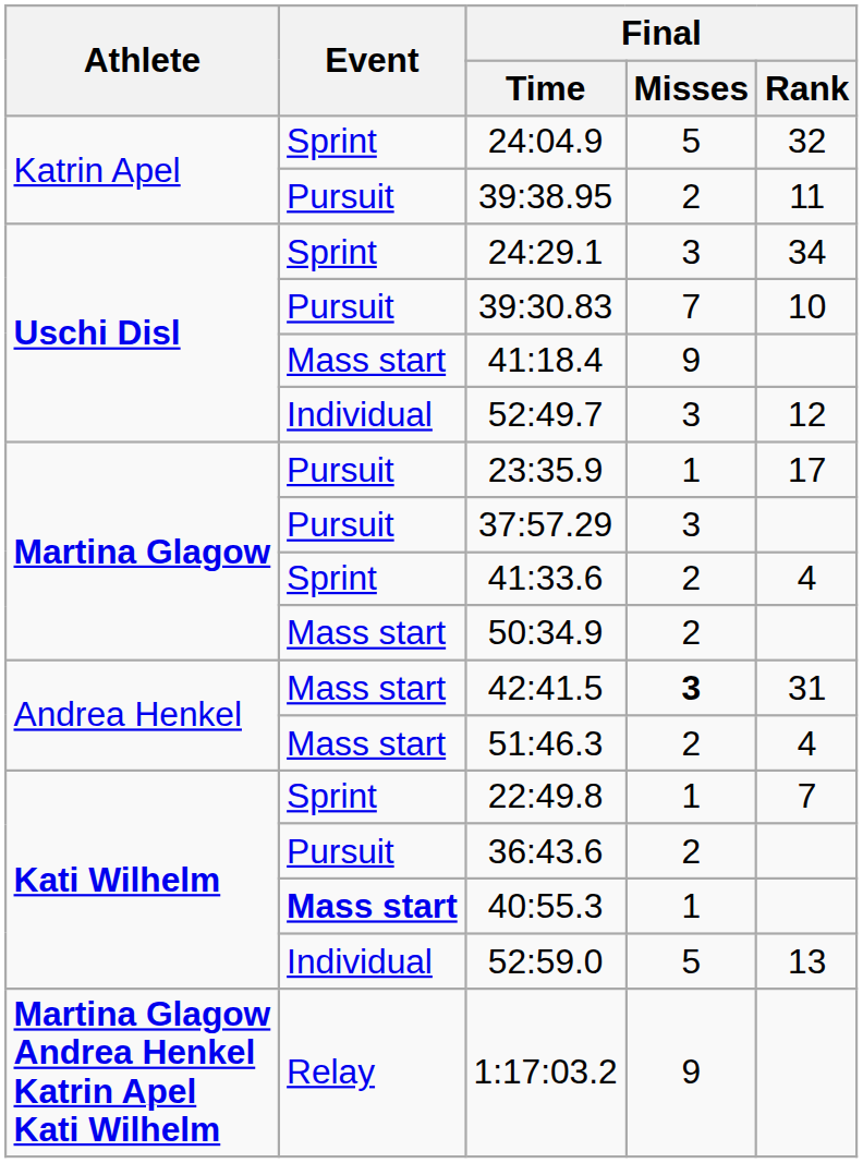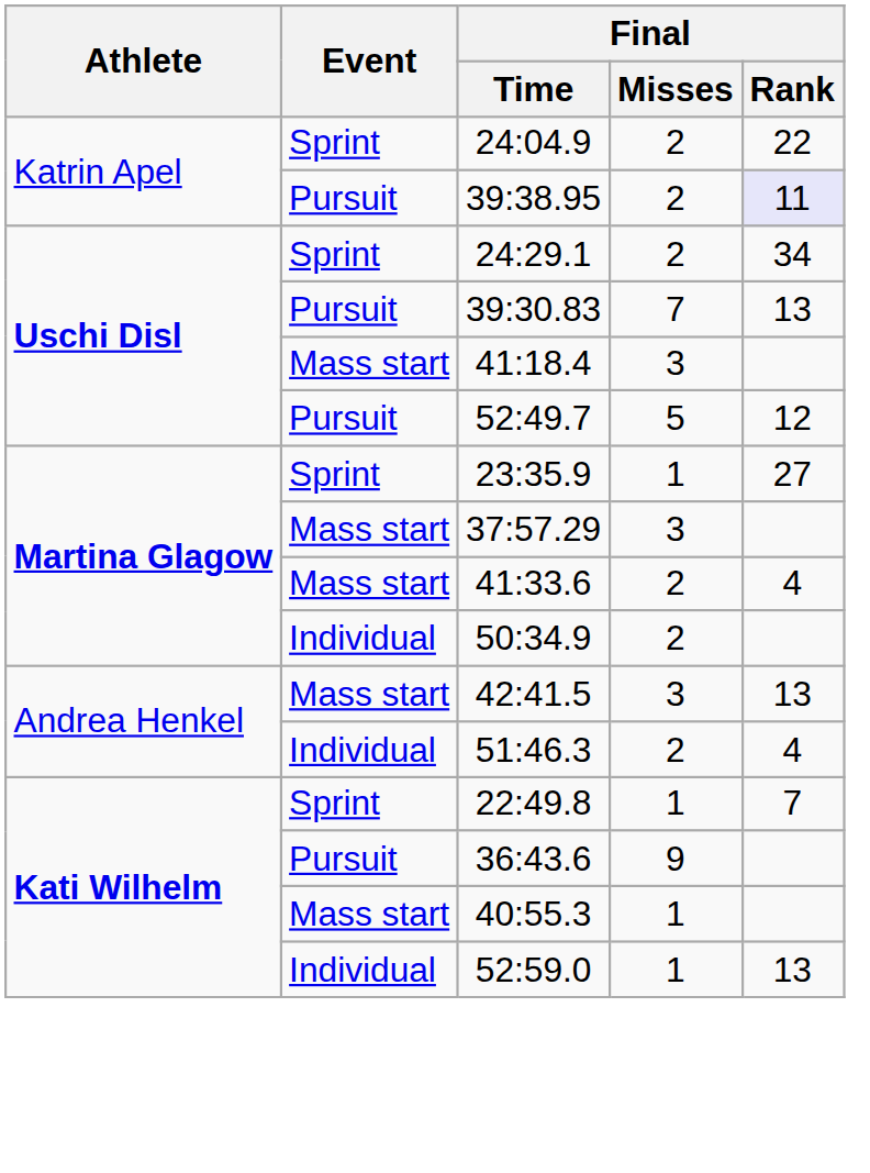24:04.9 | Final / Misses: 5 -> 2
24:04.9 | Final / Rank: 32 -> 22
39:38.95 | Final / Rank: no background -> lavender background
24:29.1 | Final / Misses: 3 -> 2
39:30.83 | Final / Rank: 10 -> 13
41:18.4 | Final / Misses: 9 -> 3
52:49.7 | Event: Individual -> Pursuit
52:49.7 | Final / Misses: 3 -> 5
23:35.9 | Event: Pursuit -> Sprint
23:35.9 | Final / Rank: 17 -> 27
37:57.29 | Event: Pursuit -> Mass start
41:33.6 | Event: Sprint -> Mass start
50:34.9 | Event: Mass start -> Individual
42:41.5 | Final / Misses: bold -> normal
42:41.5 | Final / Rank: 31 -> 13
51:46.3 | Event: Mass start -> Individual
36:43.6 | Final / Misses: 2 -> 9
40:55.3 | Event: bold -> normal
52:59.0 | Final / Misses: 5 -> 1
- row: Martina Glagow Andrea Henkel Katrin Apel Kati Wilhelm | Relay | 1:17:03.2 | 9
